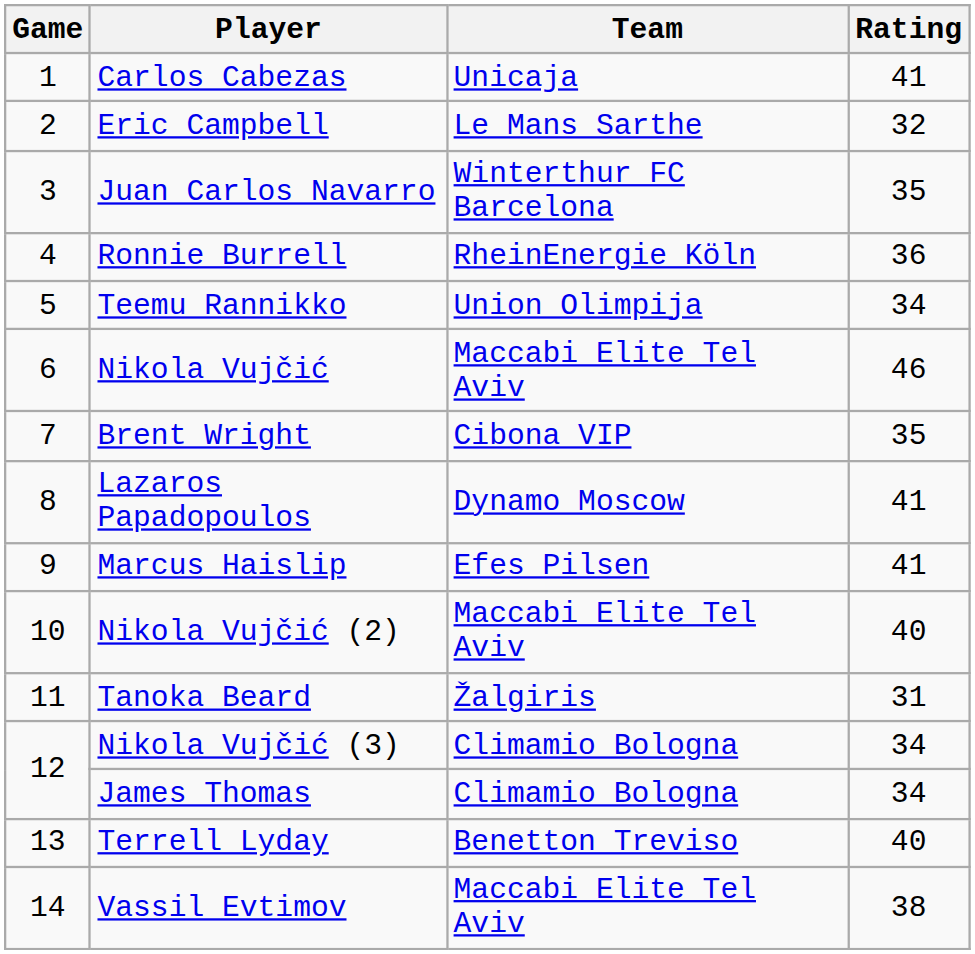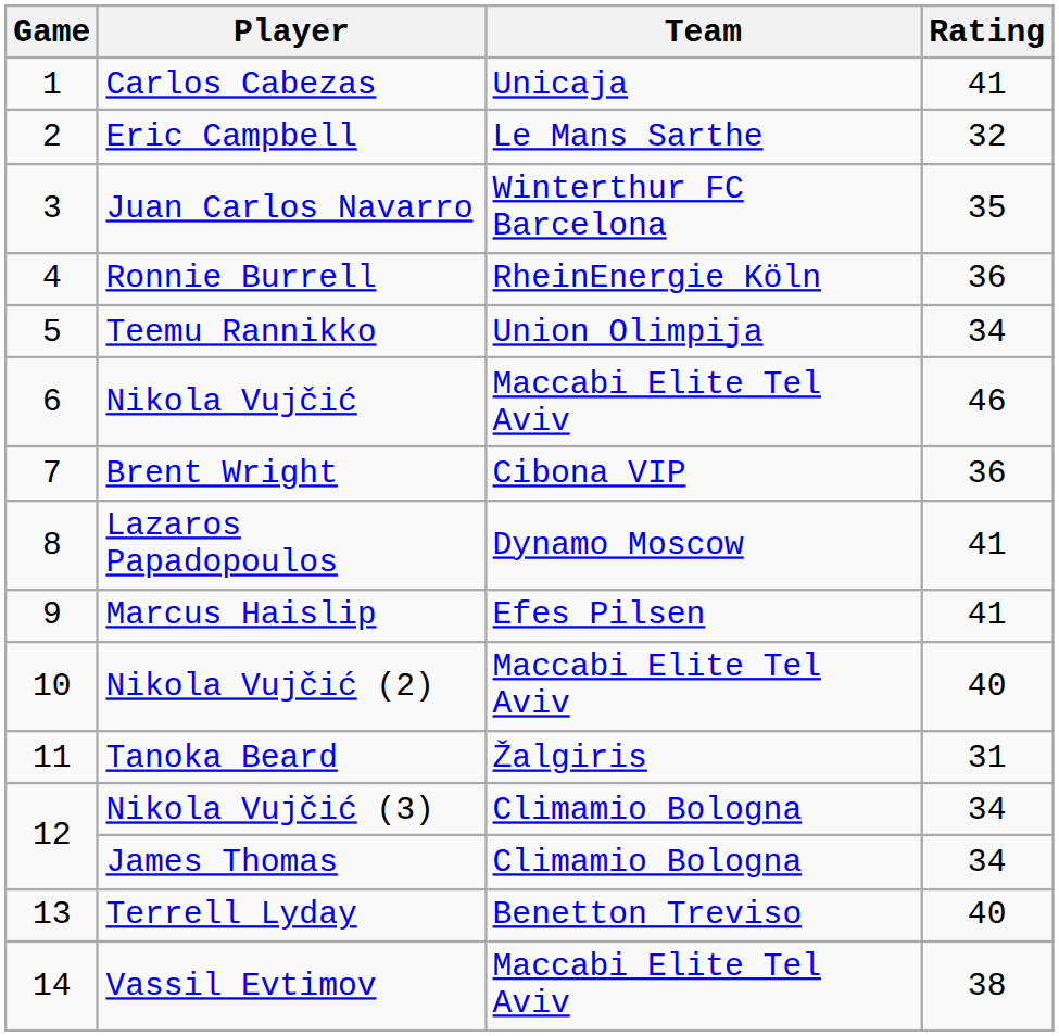Brent Wright | Rating: 35 -> 36
